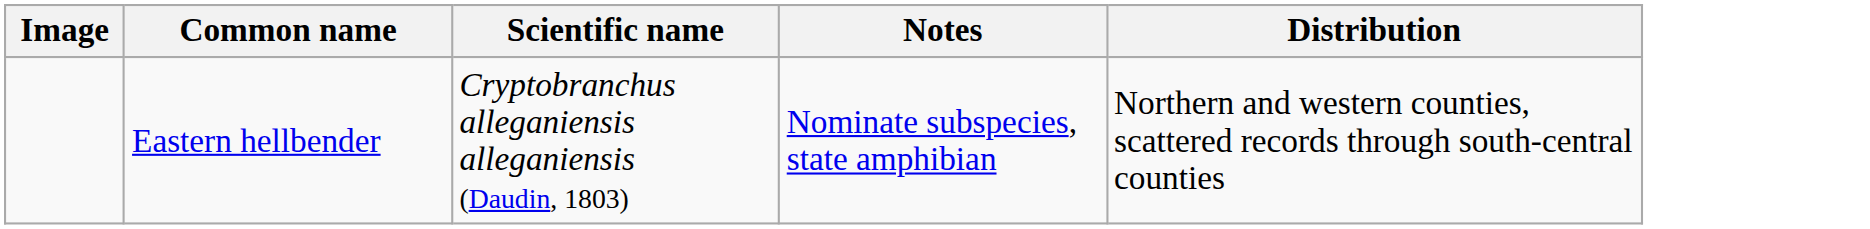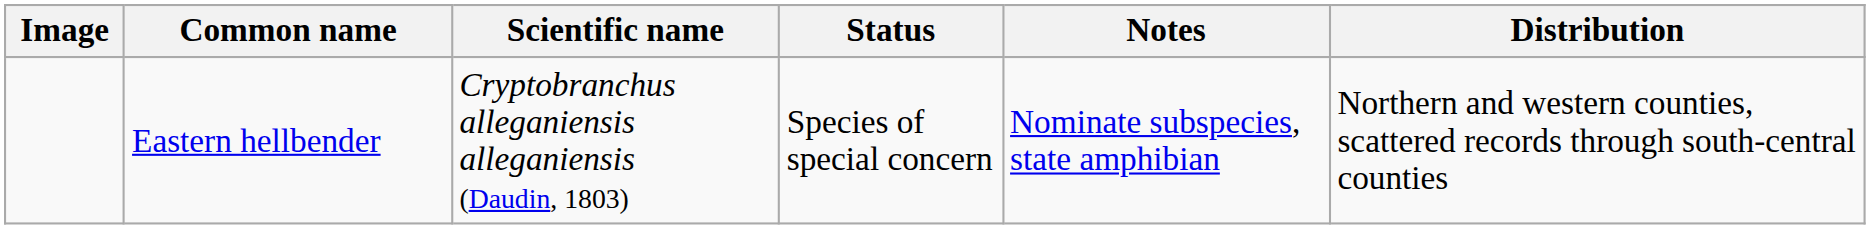+ column: Status | Species of special concern
